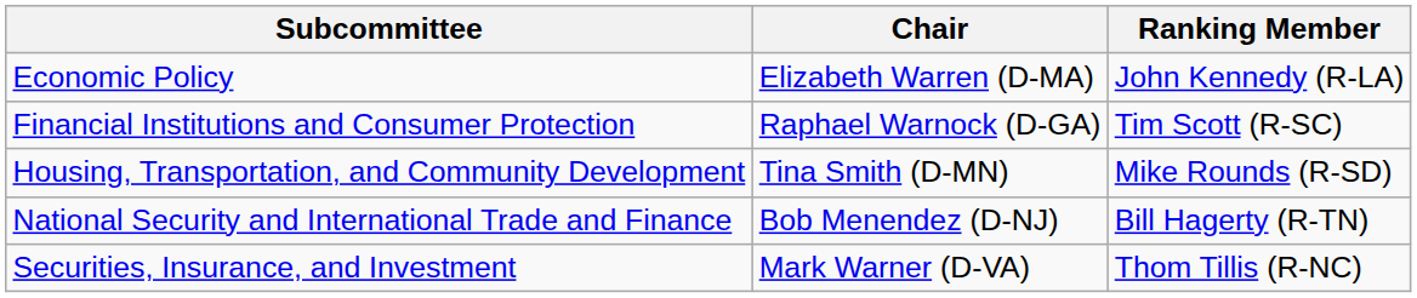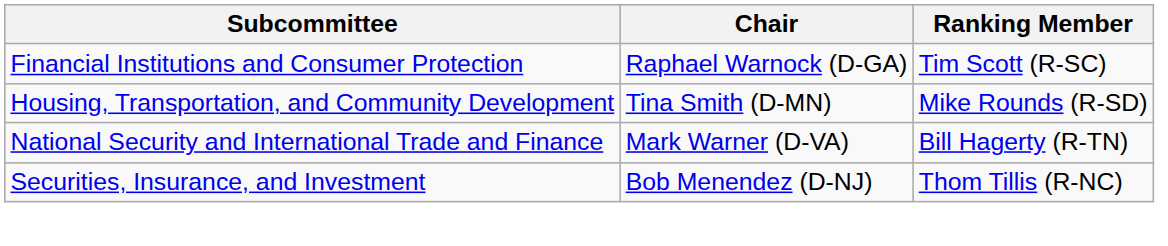- row: Economic Policy | Elizabeth Warren (D-MA) | John Kennedy (R-LA)
National Security and International Trade and Finance | Chair: Bob Menendez (D-NJ) -> Mark Warner (D-VA)
Securities, Insurance, and Investment | Chair: Mark Warner (D-VA) -> Bob Menendez (D-NJ)
